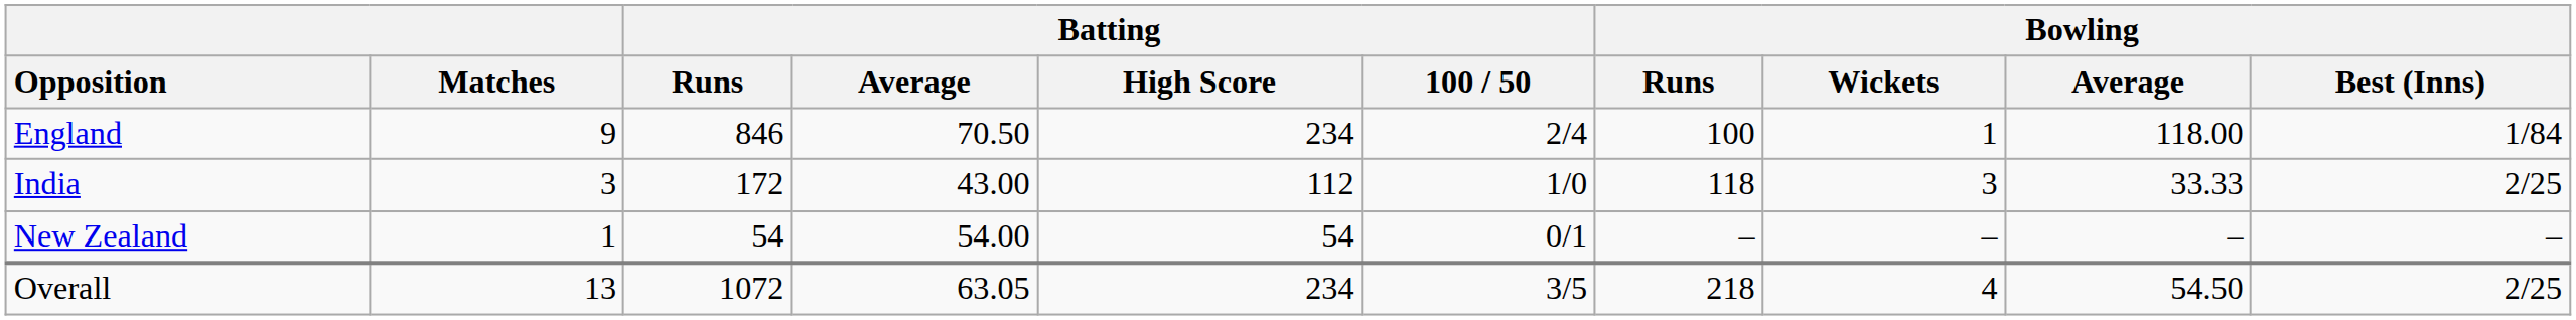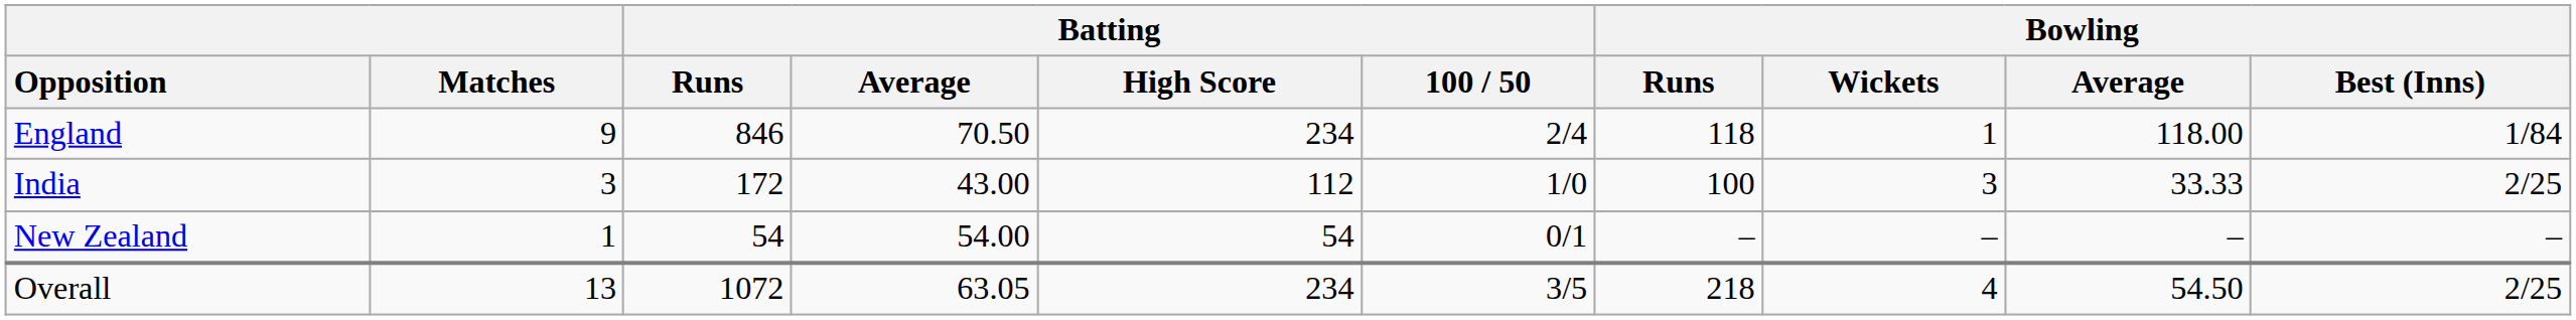England | Bowling / Runs: 100 -> 118
India | Bowling / Runs: 118 -> 100
